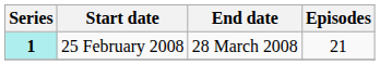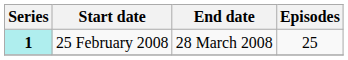25 February 2008 | Episodes: 21 -> 25
